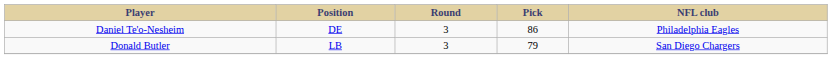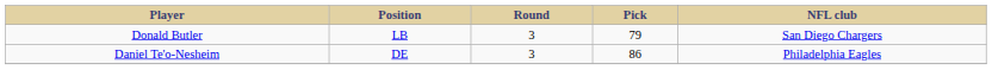rows swapped: Donald Butler <-> Daniel Te'o-Nesheim
